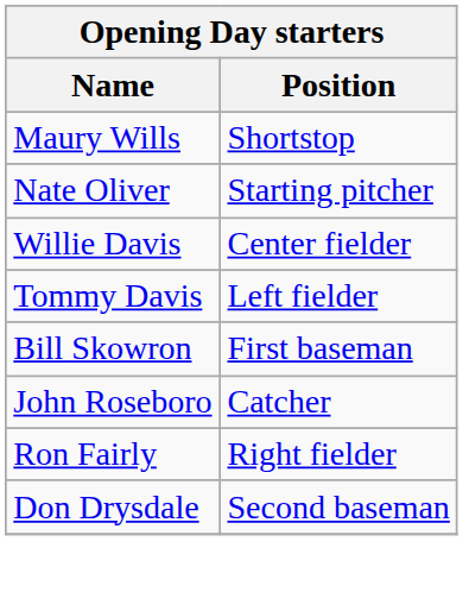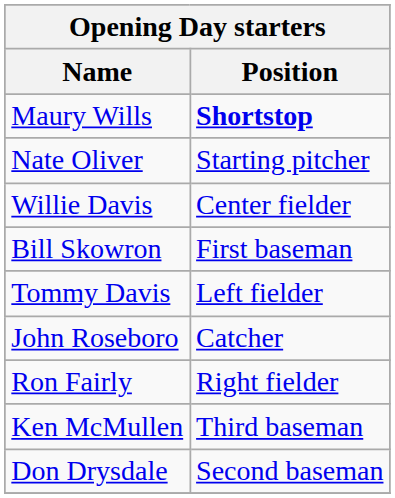Maury Wills | Position: normal -> bold
rows swapped: Tommy Davis <-> Bill Skowron
+ row: Ken McMullen | Third baseman
